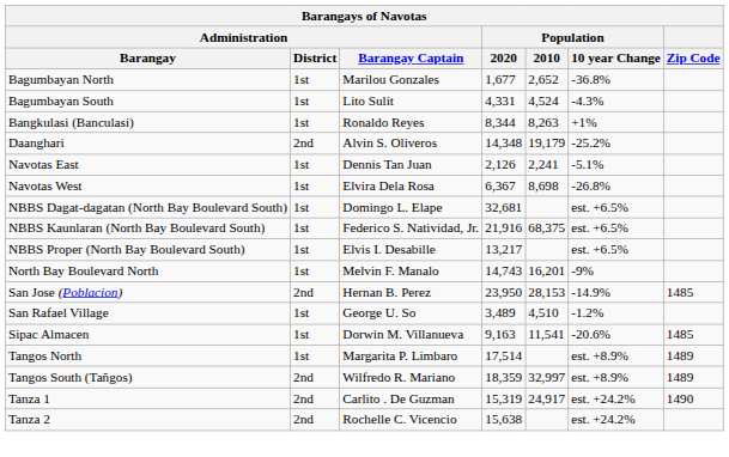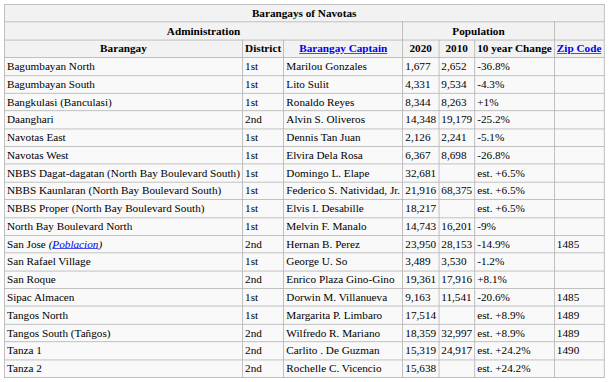Bagumbayan South | Population / 2010: 4,524 -> 9,534
NBBS Proper (North Bay Boulevard South) | Population / 2020: 13,217 -> 18,217
San Rafael Village | Population / 2010: 4,510 -> 3,530
+ row: San Roque | 2nd | Enrico Plaza Gino-Gino | 19,361 | 17,916 | +8.1%
